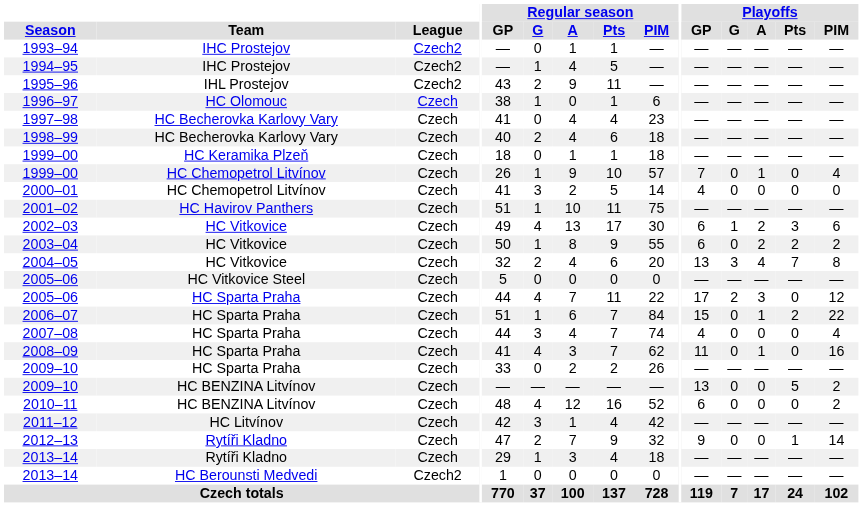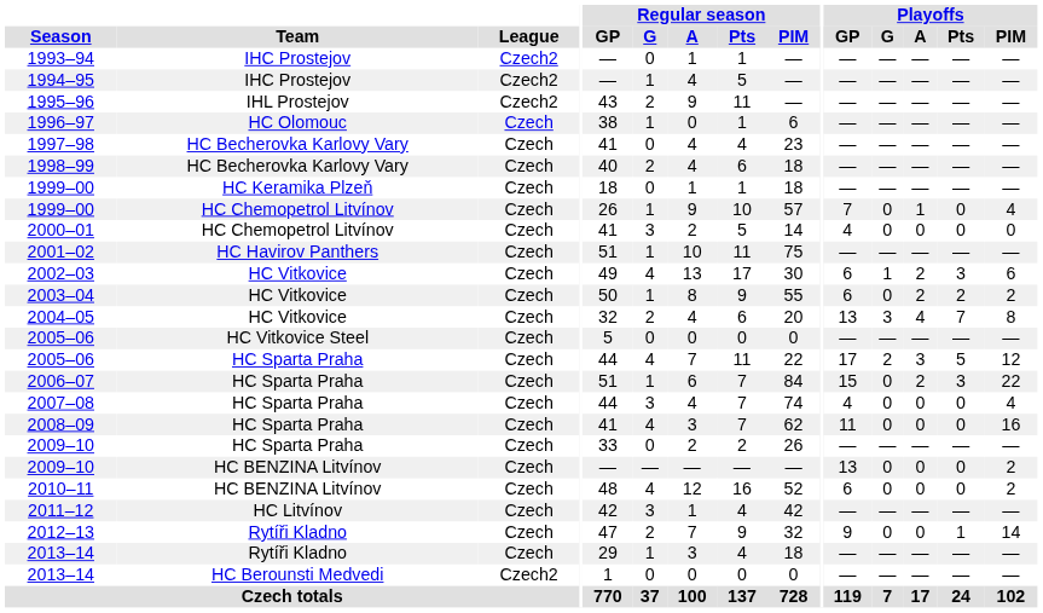2005–06 / HC Sparta Praha | Playoffs / Pts: 0 -> 5
2006–07 | Playoffs / A: 1 -> 2
2006–07 | Playoffs / Pts: 2 -> 3
2008–09 | Playoffs / A: 1 -> 0
2009–10 / HC BENZINA Litvínov | Playoffs / Pts: 5 -> 0
